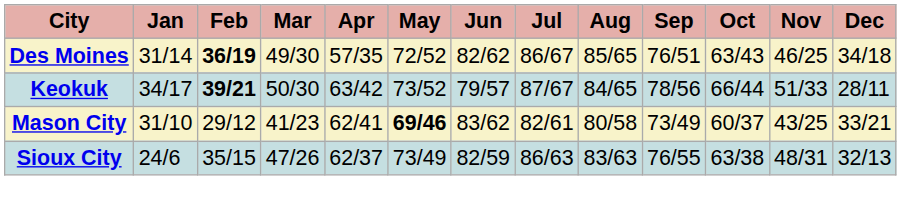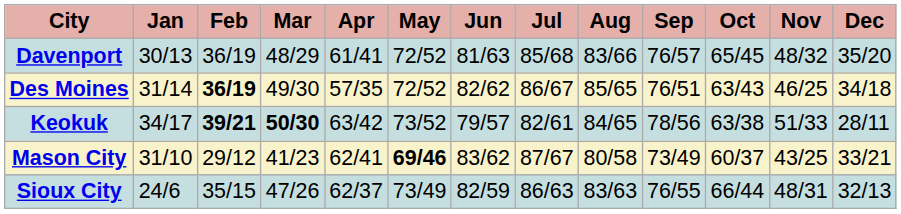+ row: Davenport | 30/13 | 36/19 | 48/29 | 61/41 | 72/52 | 81/63 | 85/68 | 83/66 | 76/57 | 65/45 | 48/32 | 35/20
Keokuk | Mar: normal -> bold
Keokuk | Jul: 87/67 -> 82/61
Keokuk | Oct: 66/44 -> 63/38
Mason City | Jul: 82/61 -> 87/67
Sioux City | Oct: 63/38 -> 66/44
